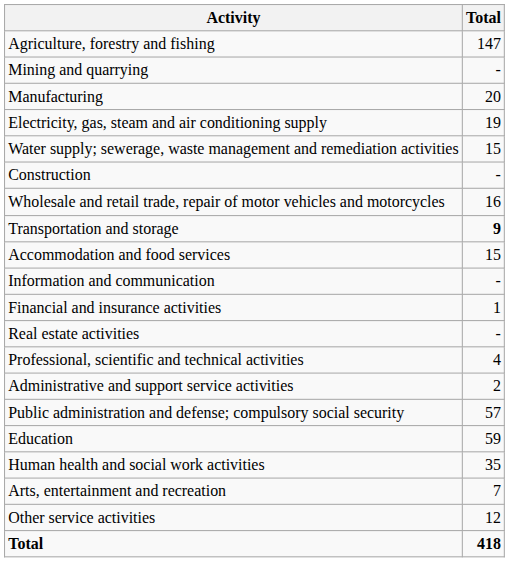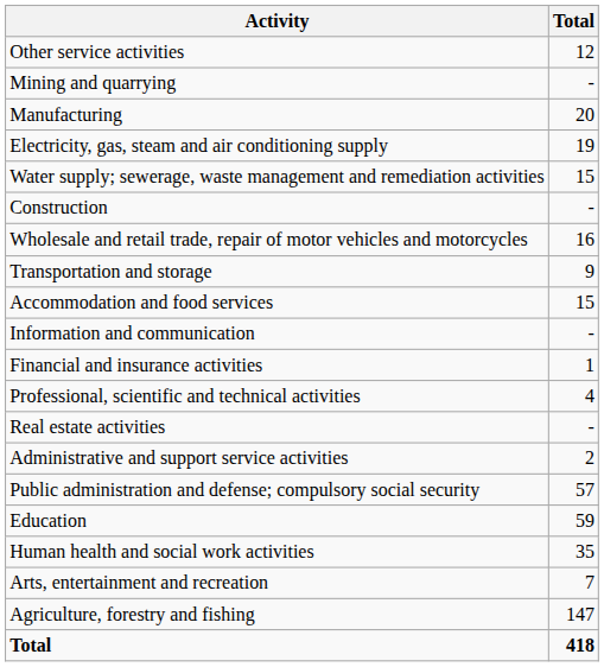rows swapped: Agriculture, forestry and fishing <-> Other service activities
Transportation and storage | Total: bold -> normal
rows swapped: Real estate activities <-> Professional, scientific and technical activities
